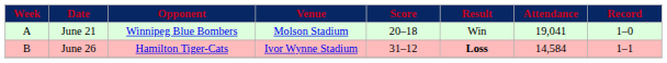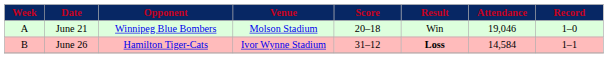June 21 | Attendance: 19,041 -> 19,046
